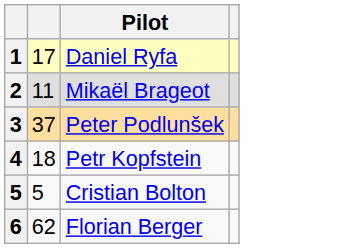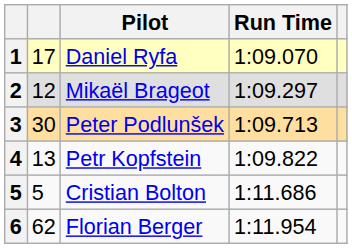+ column: Run Time | 1:09.070 | 1:09.297 | 1:09.713 | 1:09.822 | 1:11.686 | 1:11.954
Mikaël Brageot | column 2: 11 -> 12
Peter Podlunšek | column 2: 37 -> 30
Petr Kopfstein | column 2: 18 -> 13
